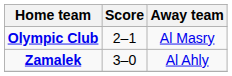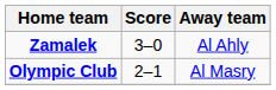rows swapped: Zamalek <-> Olympic Club
